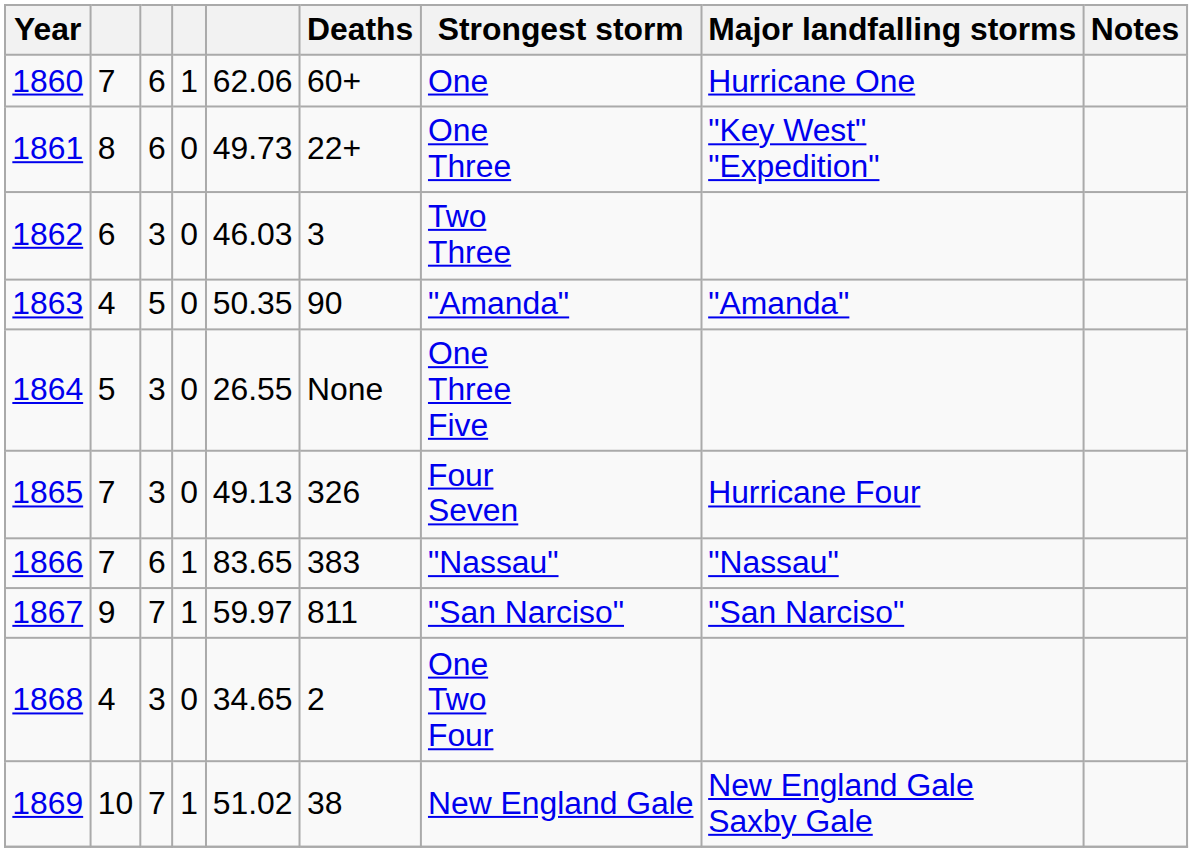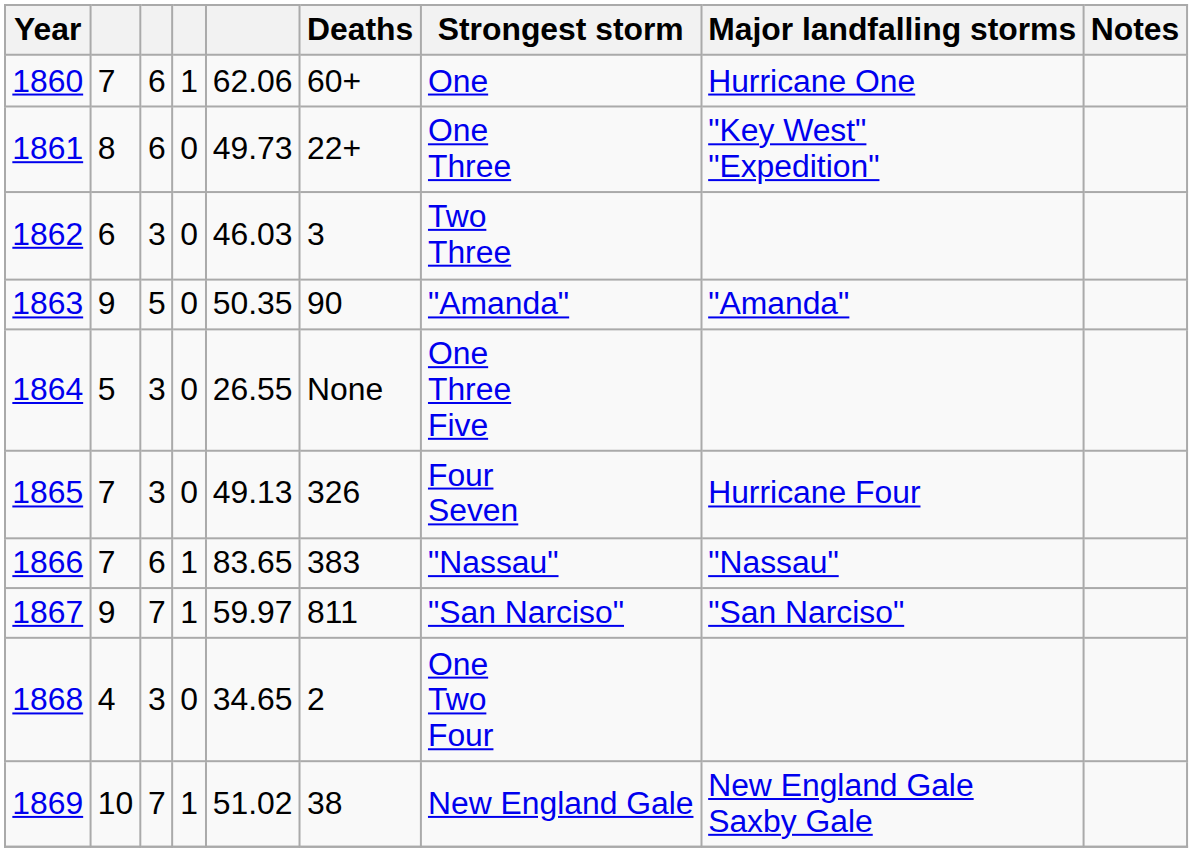1863 | column 2: 4 -> 9
